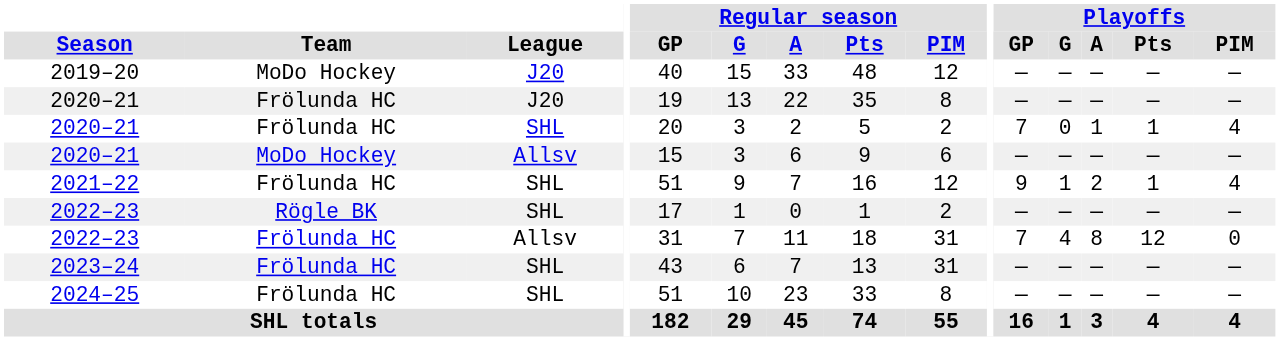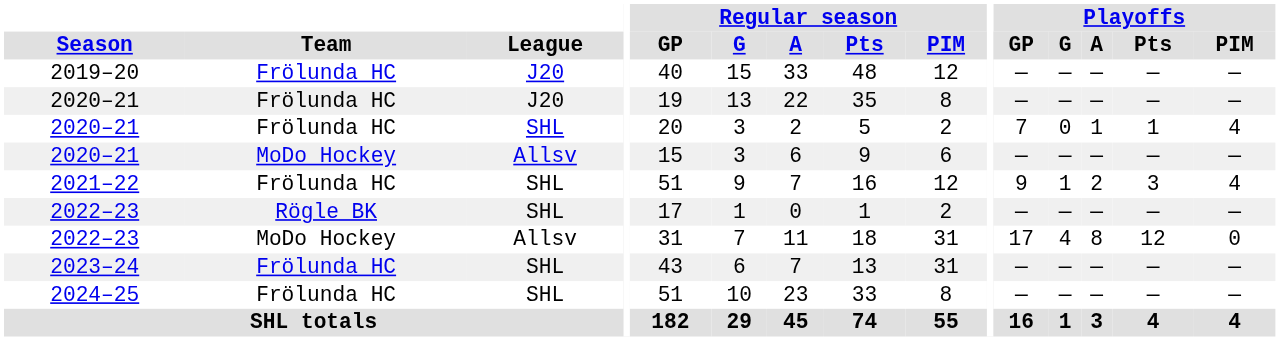2019–20 | Team: MoDo Hockey -> Frölunda HC
2021–22 | Playoffs / Pts: 1 -> 3
2022–23 / Allsv | Team: Frölunda HC -> MoDo Hockey
2022–23 / Allsv | Playoffs / GP: 7 -> 17
